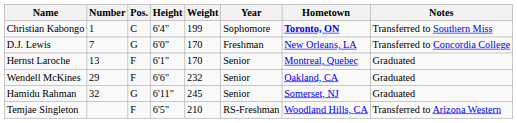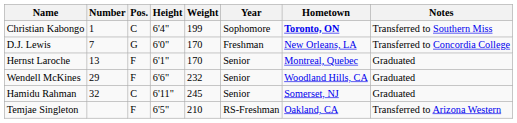Wendell McKines | Hometown: Oakland, CA -> Woodland Hills, CA
Hamidu Rahman | Pos.: G -> C
Temjae Singleton | Hometown: Woodland Hills, CA -> Oakland, CA
